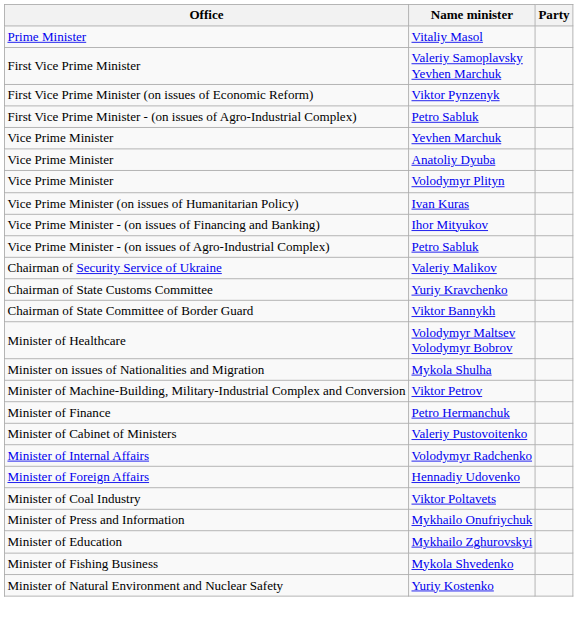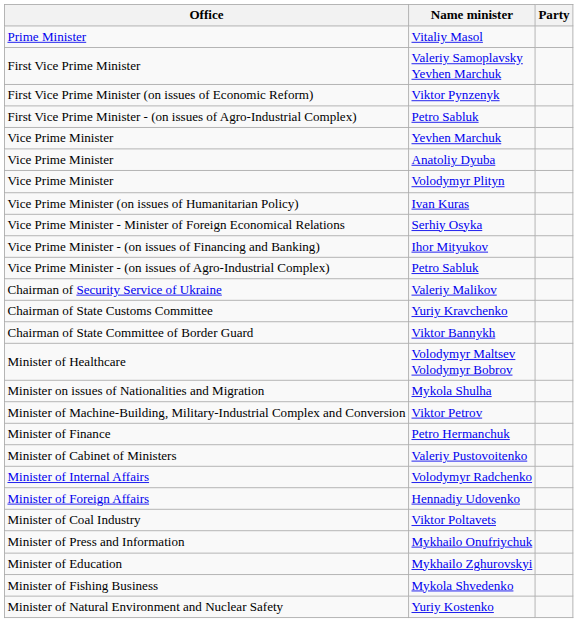+ row: Vice Prime Minister - Minister of Foreign Economical Relations | Serhiy Osyka
